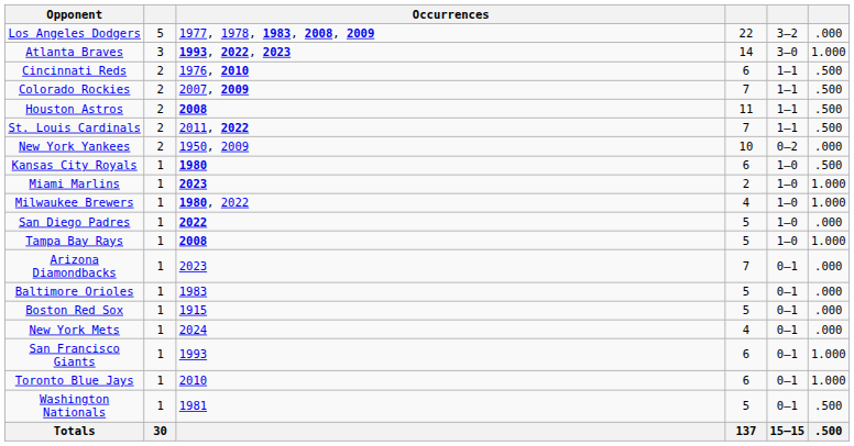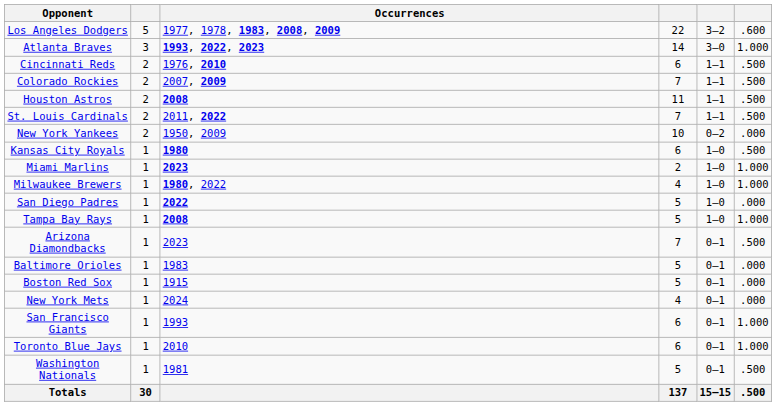Los Angeles Dodgers | column 6: .000 -> .600
Arizona Diamondbacks | column 6: .000 -> .500
